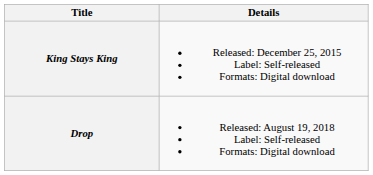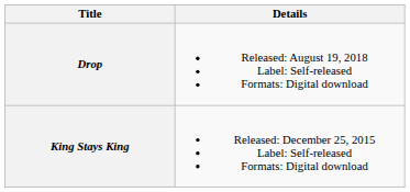rows swapped: King Stays King <-> Drop
